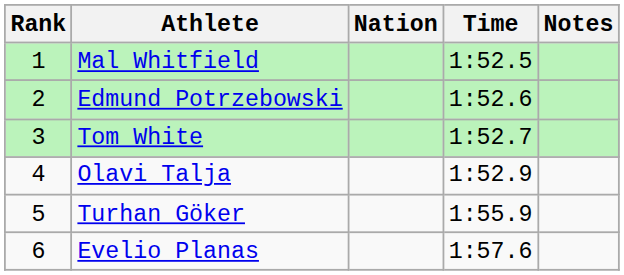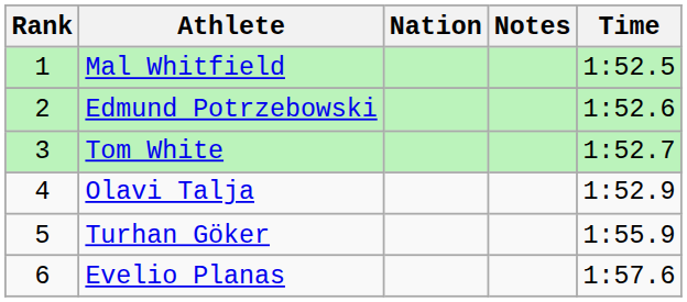columns swapped: Time <-> Notes
